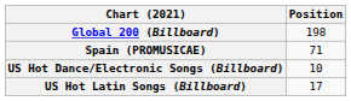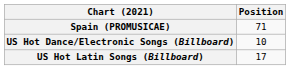- row: Global 200 (Billboard) | 198
